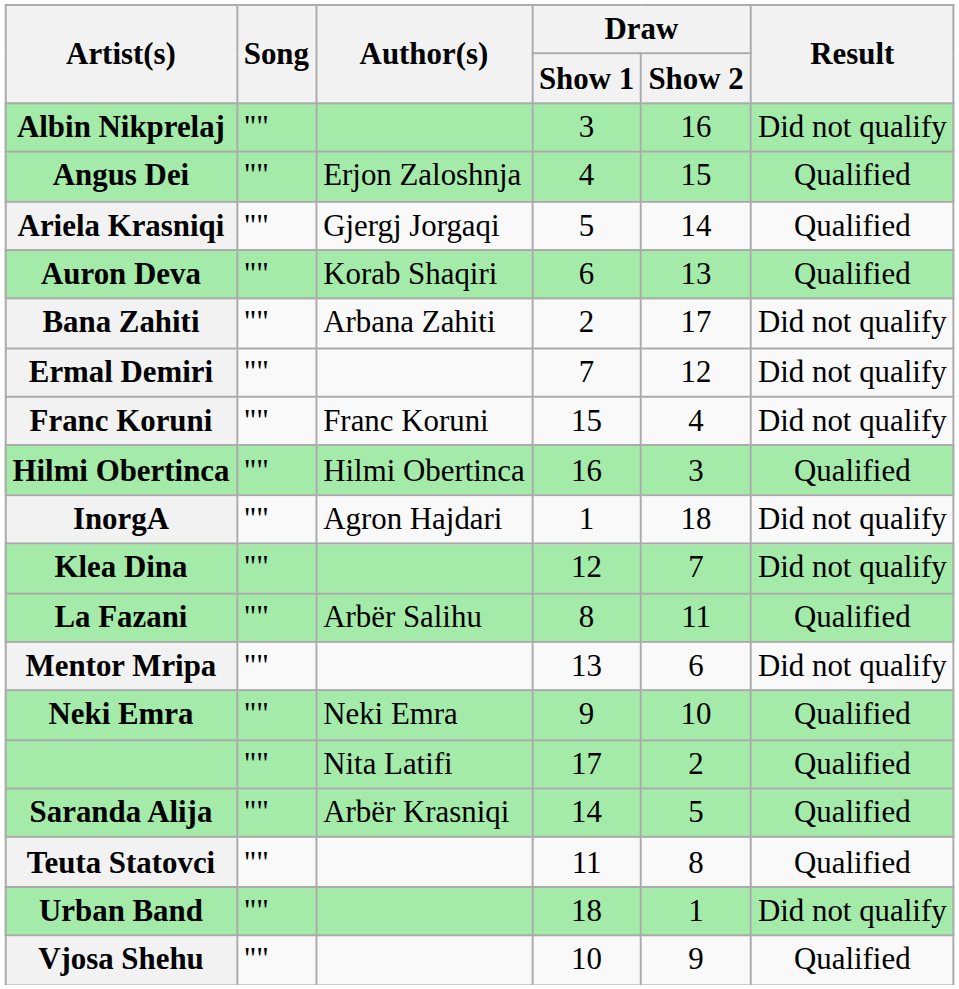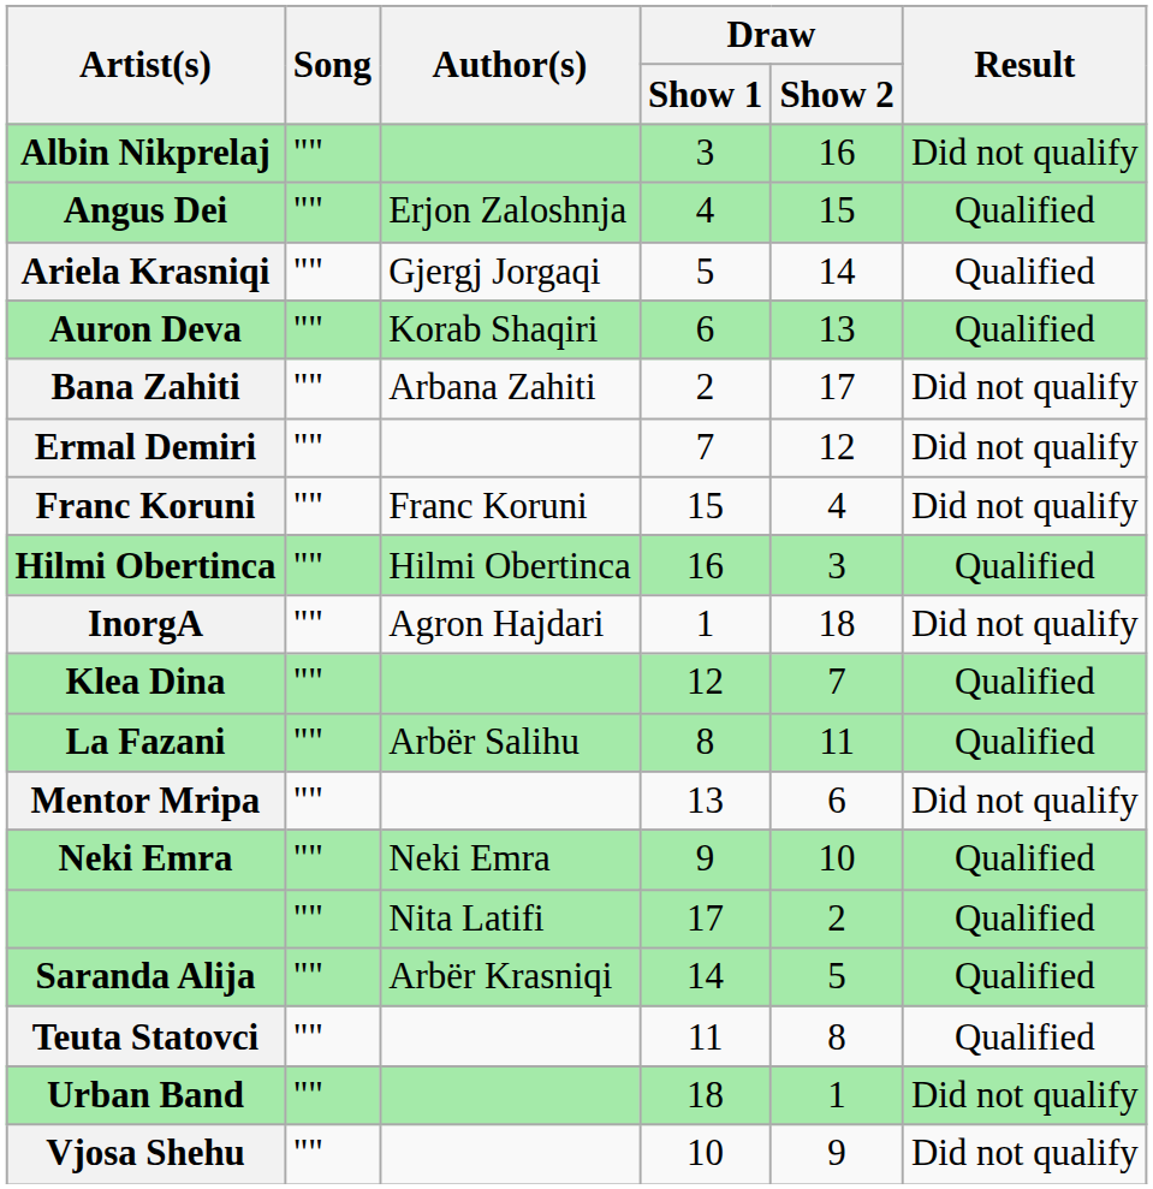Klea Dina | Result: Did not qualify -> Qualified
Vjosa Shehu | Result: Qualified -> Did not qualify
